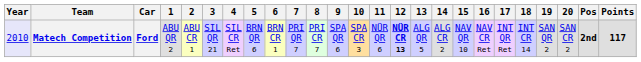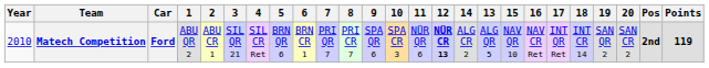columns swapped: 13 <-> 14
Matech Competition | Year: lavender background -> no background
Matech Competition | Points: 117 -> 119
